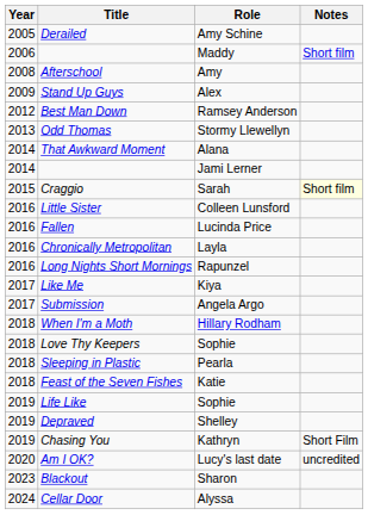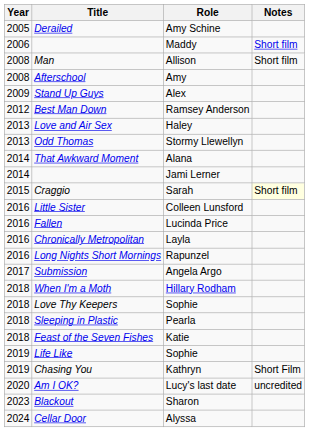+ row: 2008 | Man | Allison | Short film
+ row: 2013 | Love and Air Sex | Haley
- row: 2017 | Like Me | Kiya
- row: 2019 | Depraved | Shelley
